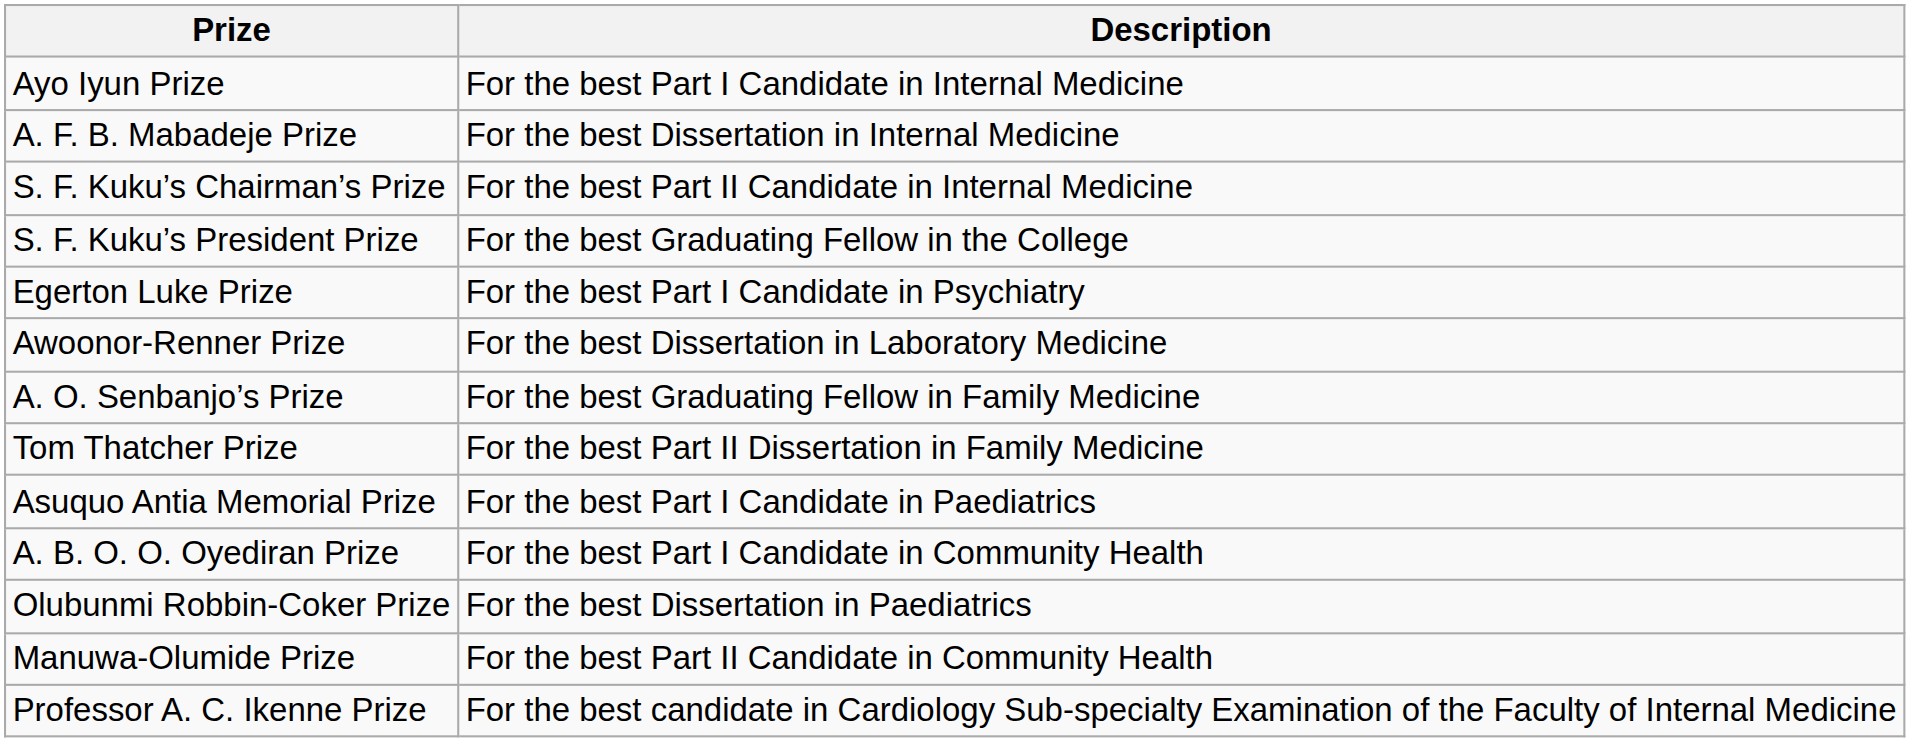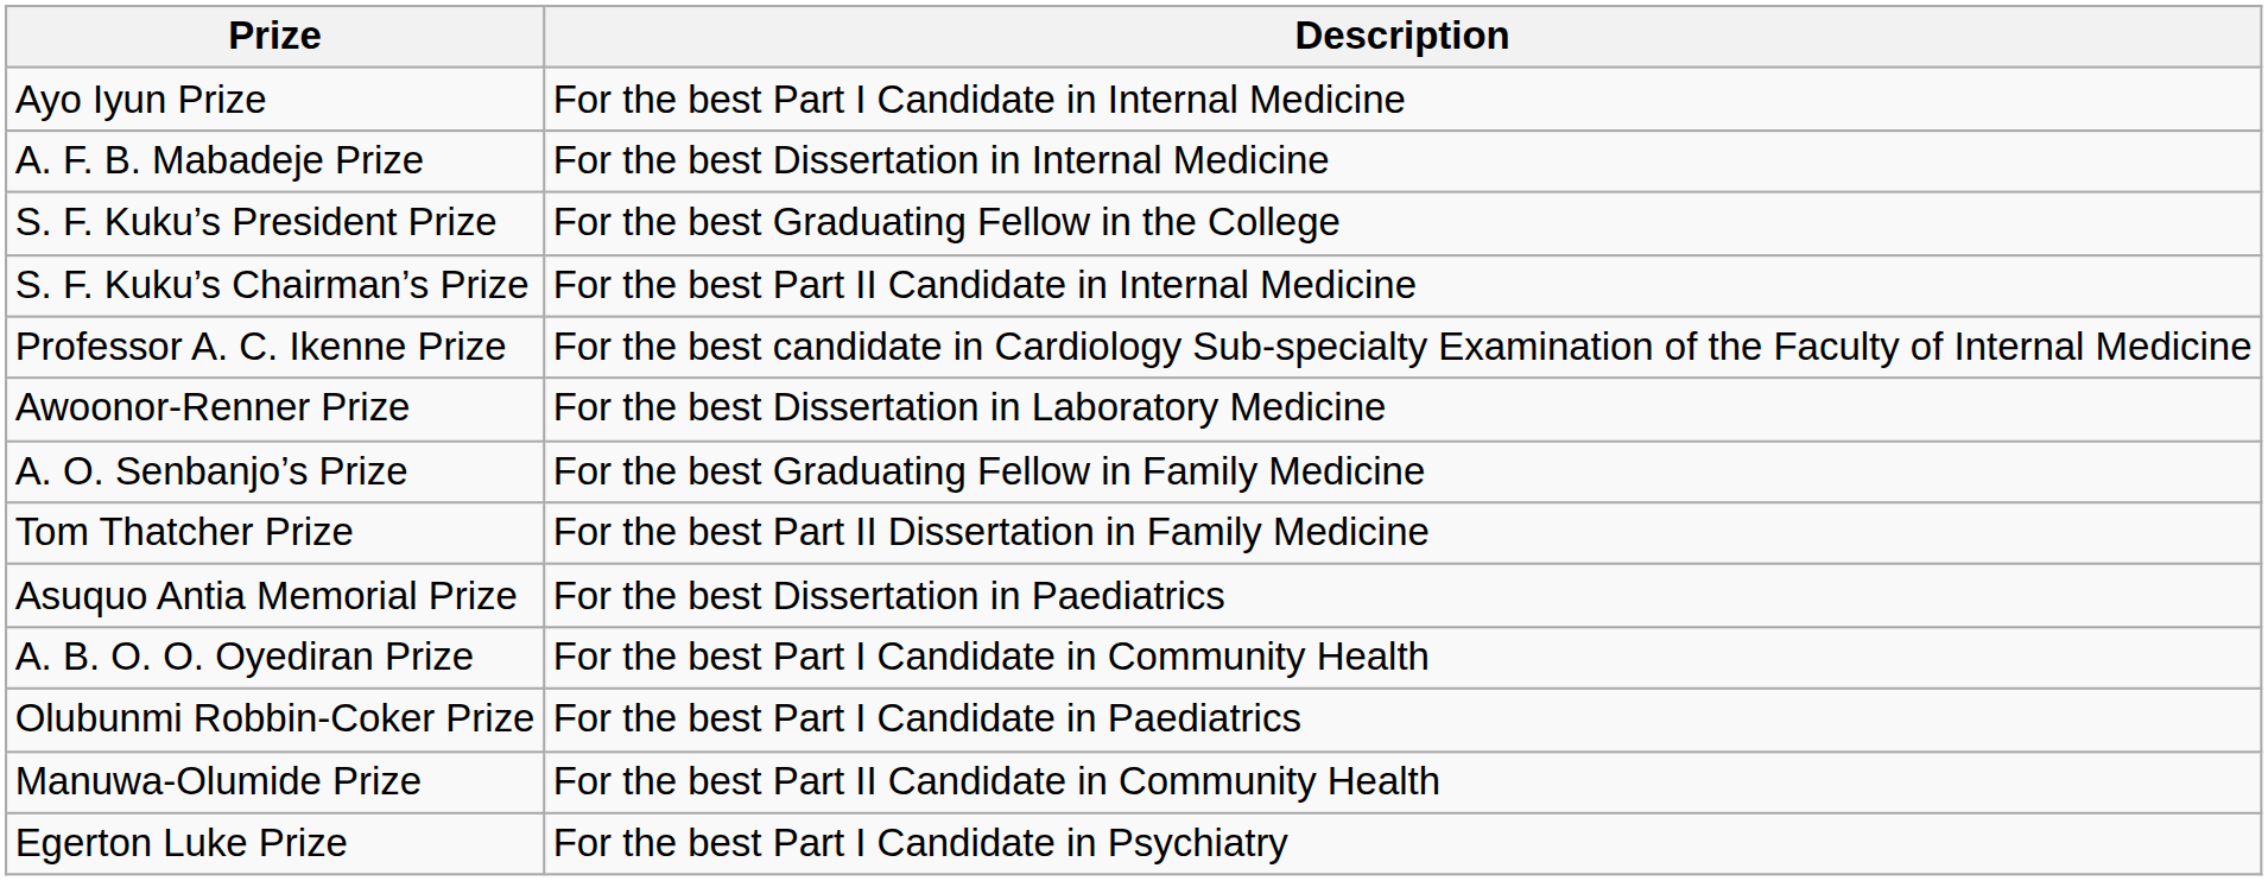rows swapped: S. F. Kuku’s President Prize <-> S. F. Kuku’s Chairman’s Prize
rows swapped: Egerton Luke Prize <-> Professor A. C. Ikenne Prize
Asuquo Antia Memorial Prize | Description: For the best Part I Candidate in Paediatrics -> For the best Dissertation in Paediatrics
Olubunmi Robbin-Coker Prize | Description: For the best Dissertation in Paediatrics -> For the best Part I Candidate in Paediatrics
